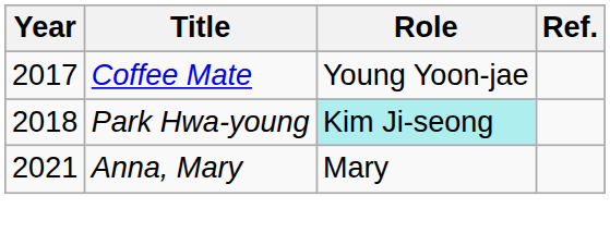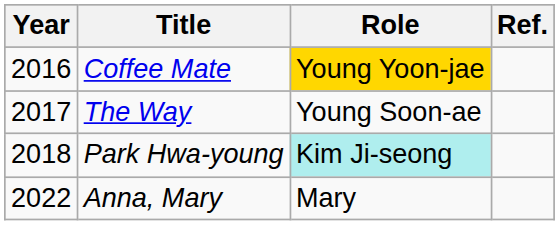Coffee Mate | Year: 2017 -> 2016
Coffee Mate | Role: no background -> gold background
+ row: 2017 | The Way | Young Soon-ae
Anna, Mary | Year: 2021 -> 2022
